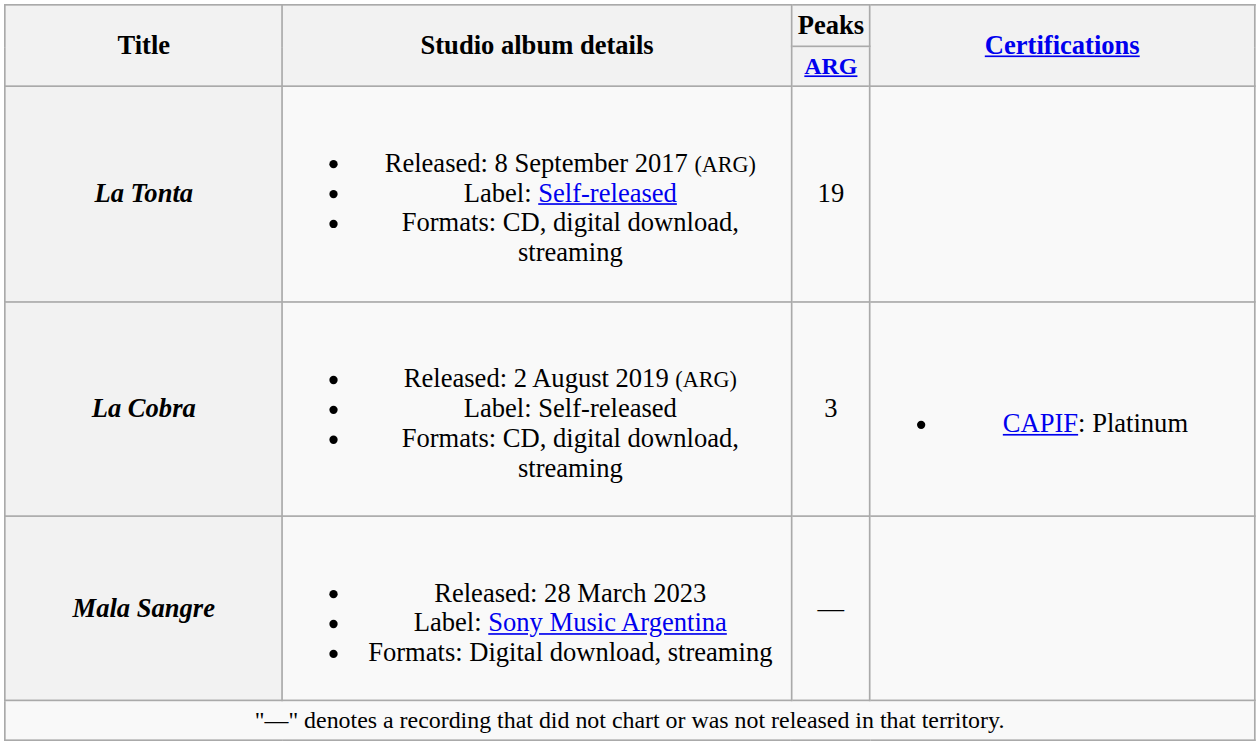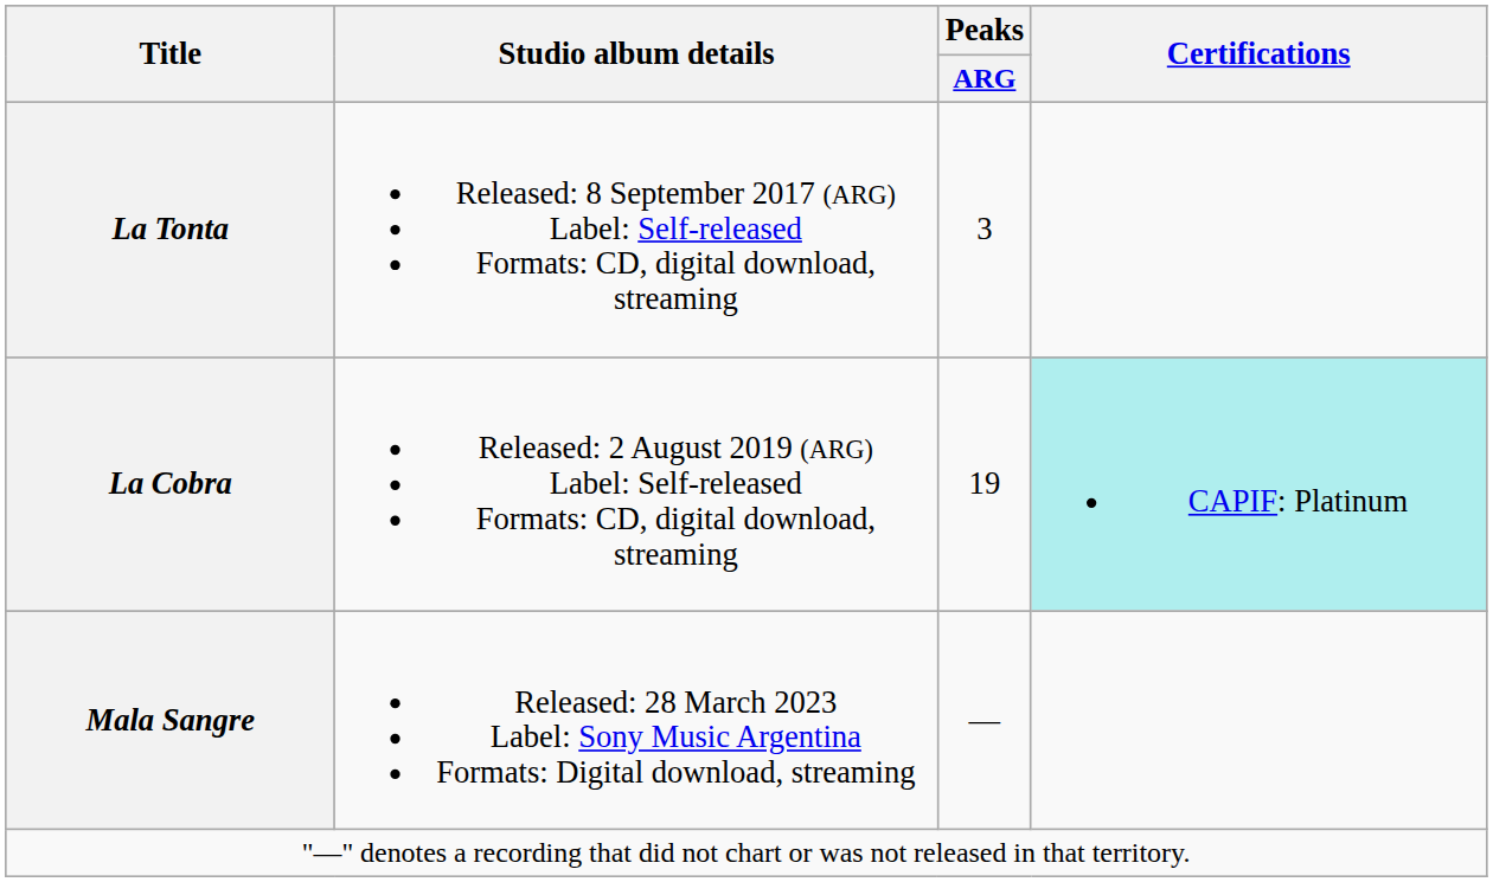La Tonta | Peaks / ARG: 19 -> 3
La Cobra | Peaks / ARG: 3 -> 19
La Cobra | Certifications: no background -> paleturquoise background
